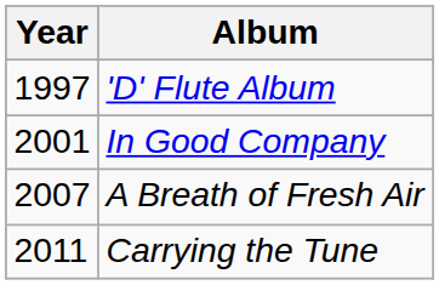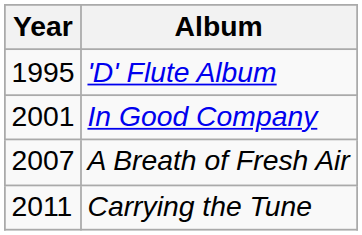'D' Flute Album | Year: 1997 -> 1995
